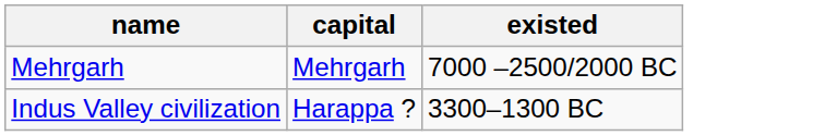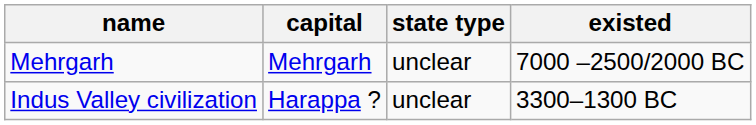+ column: state type | unclear | unclear
